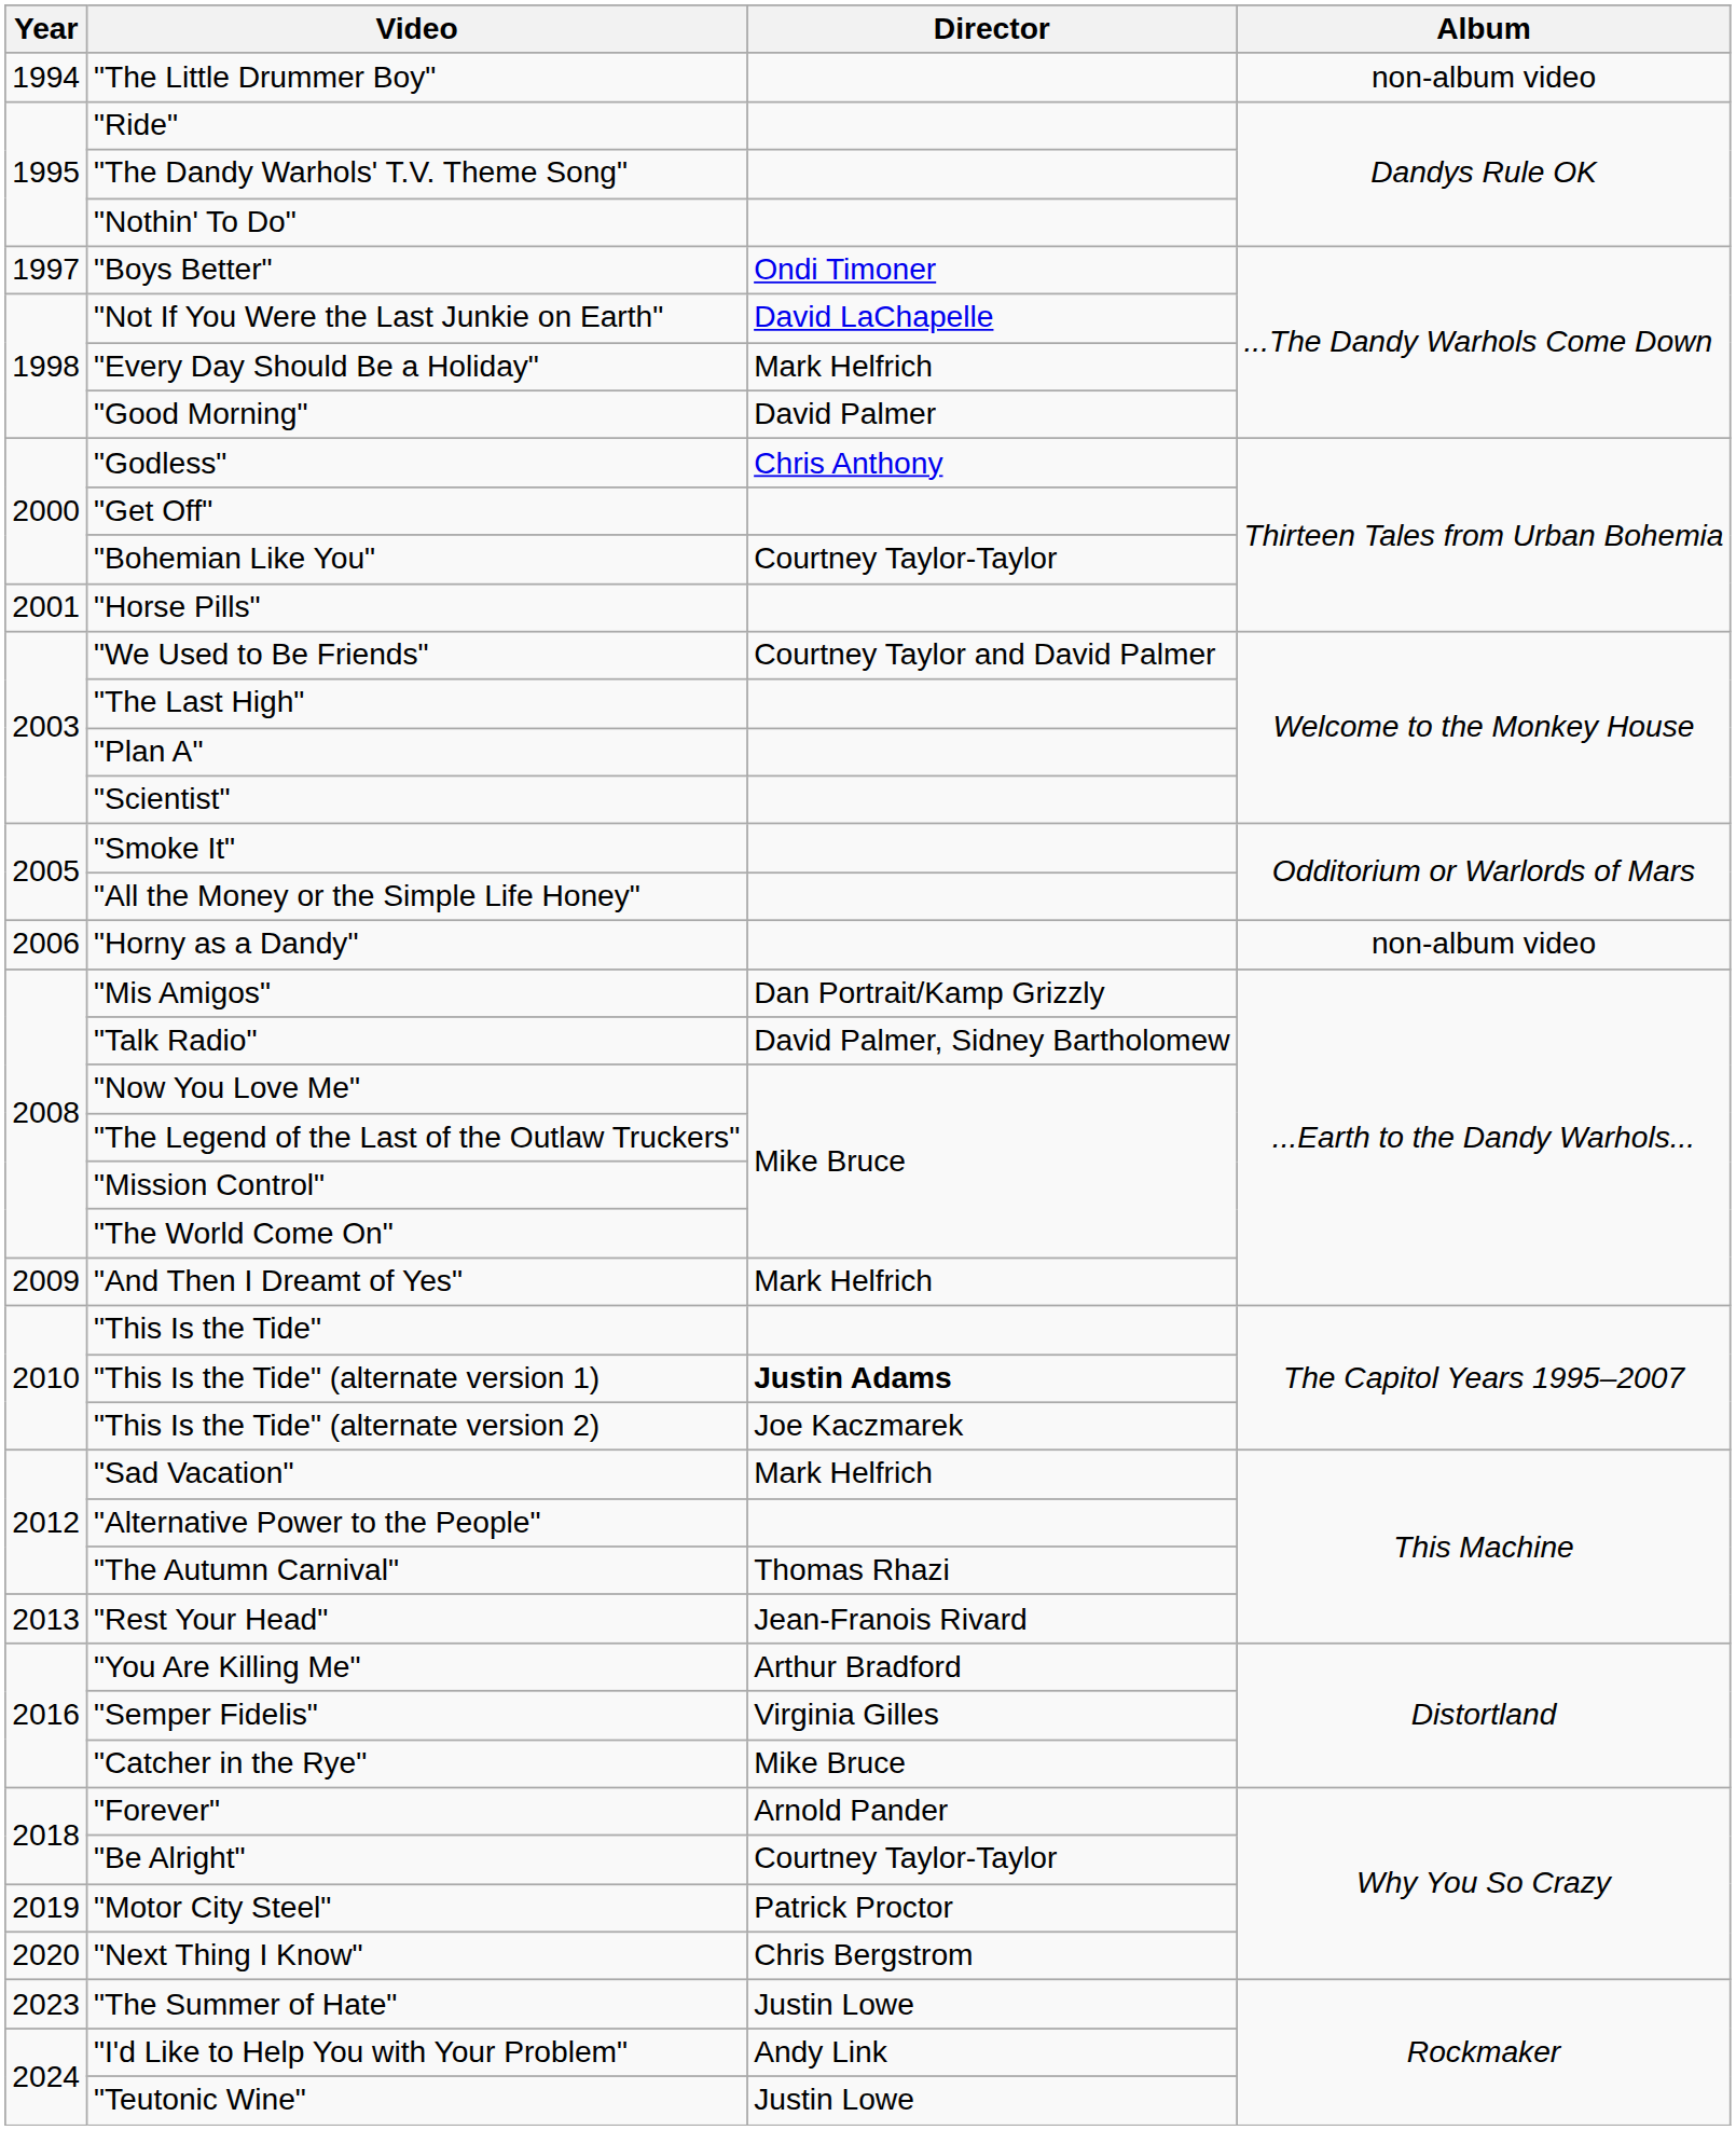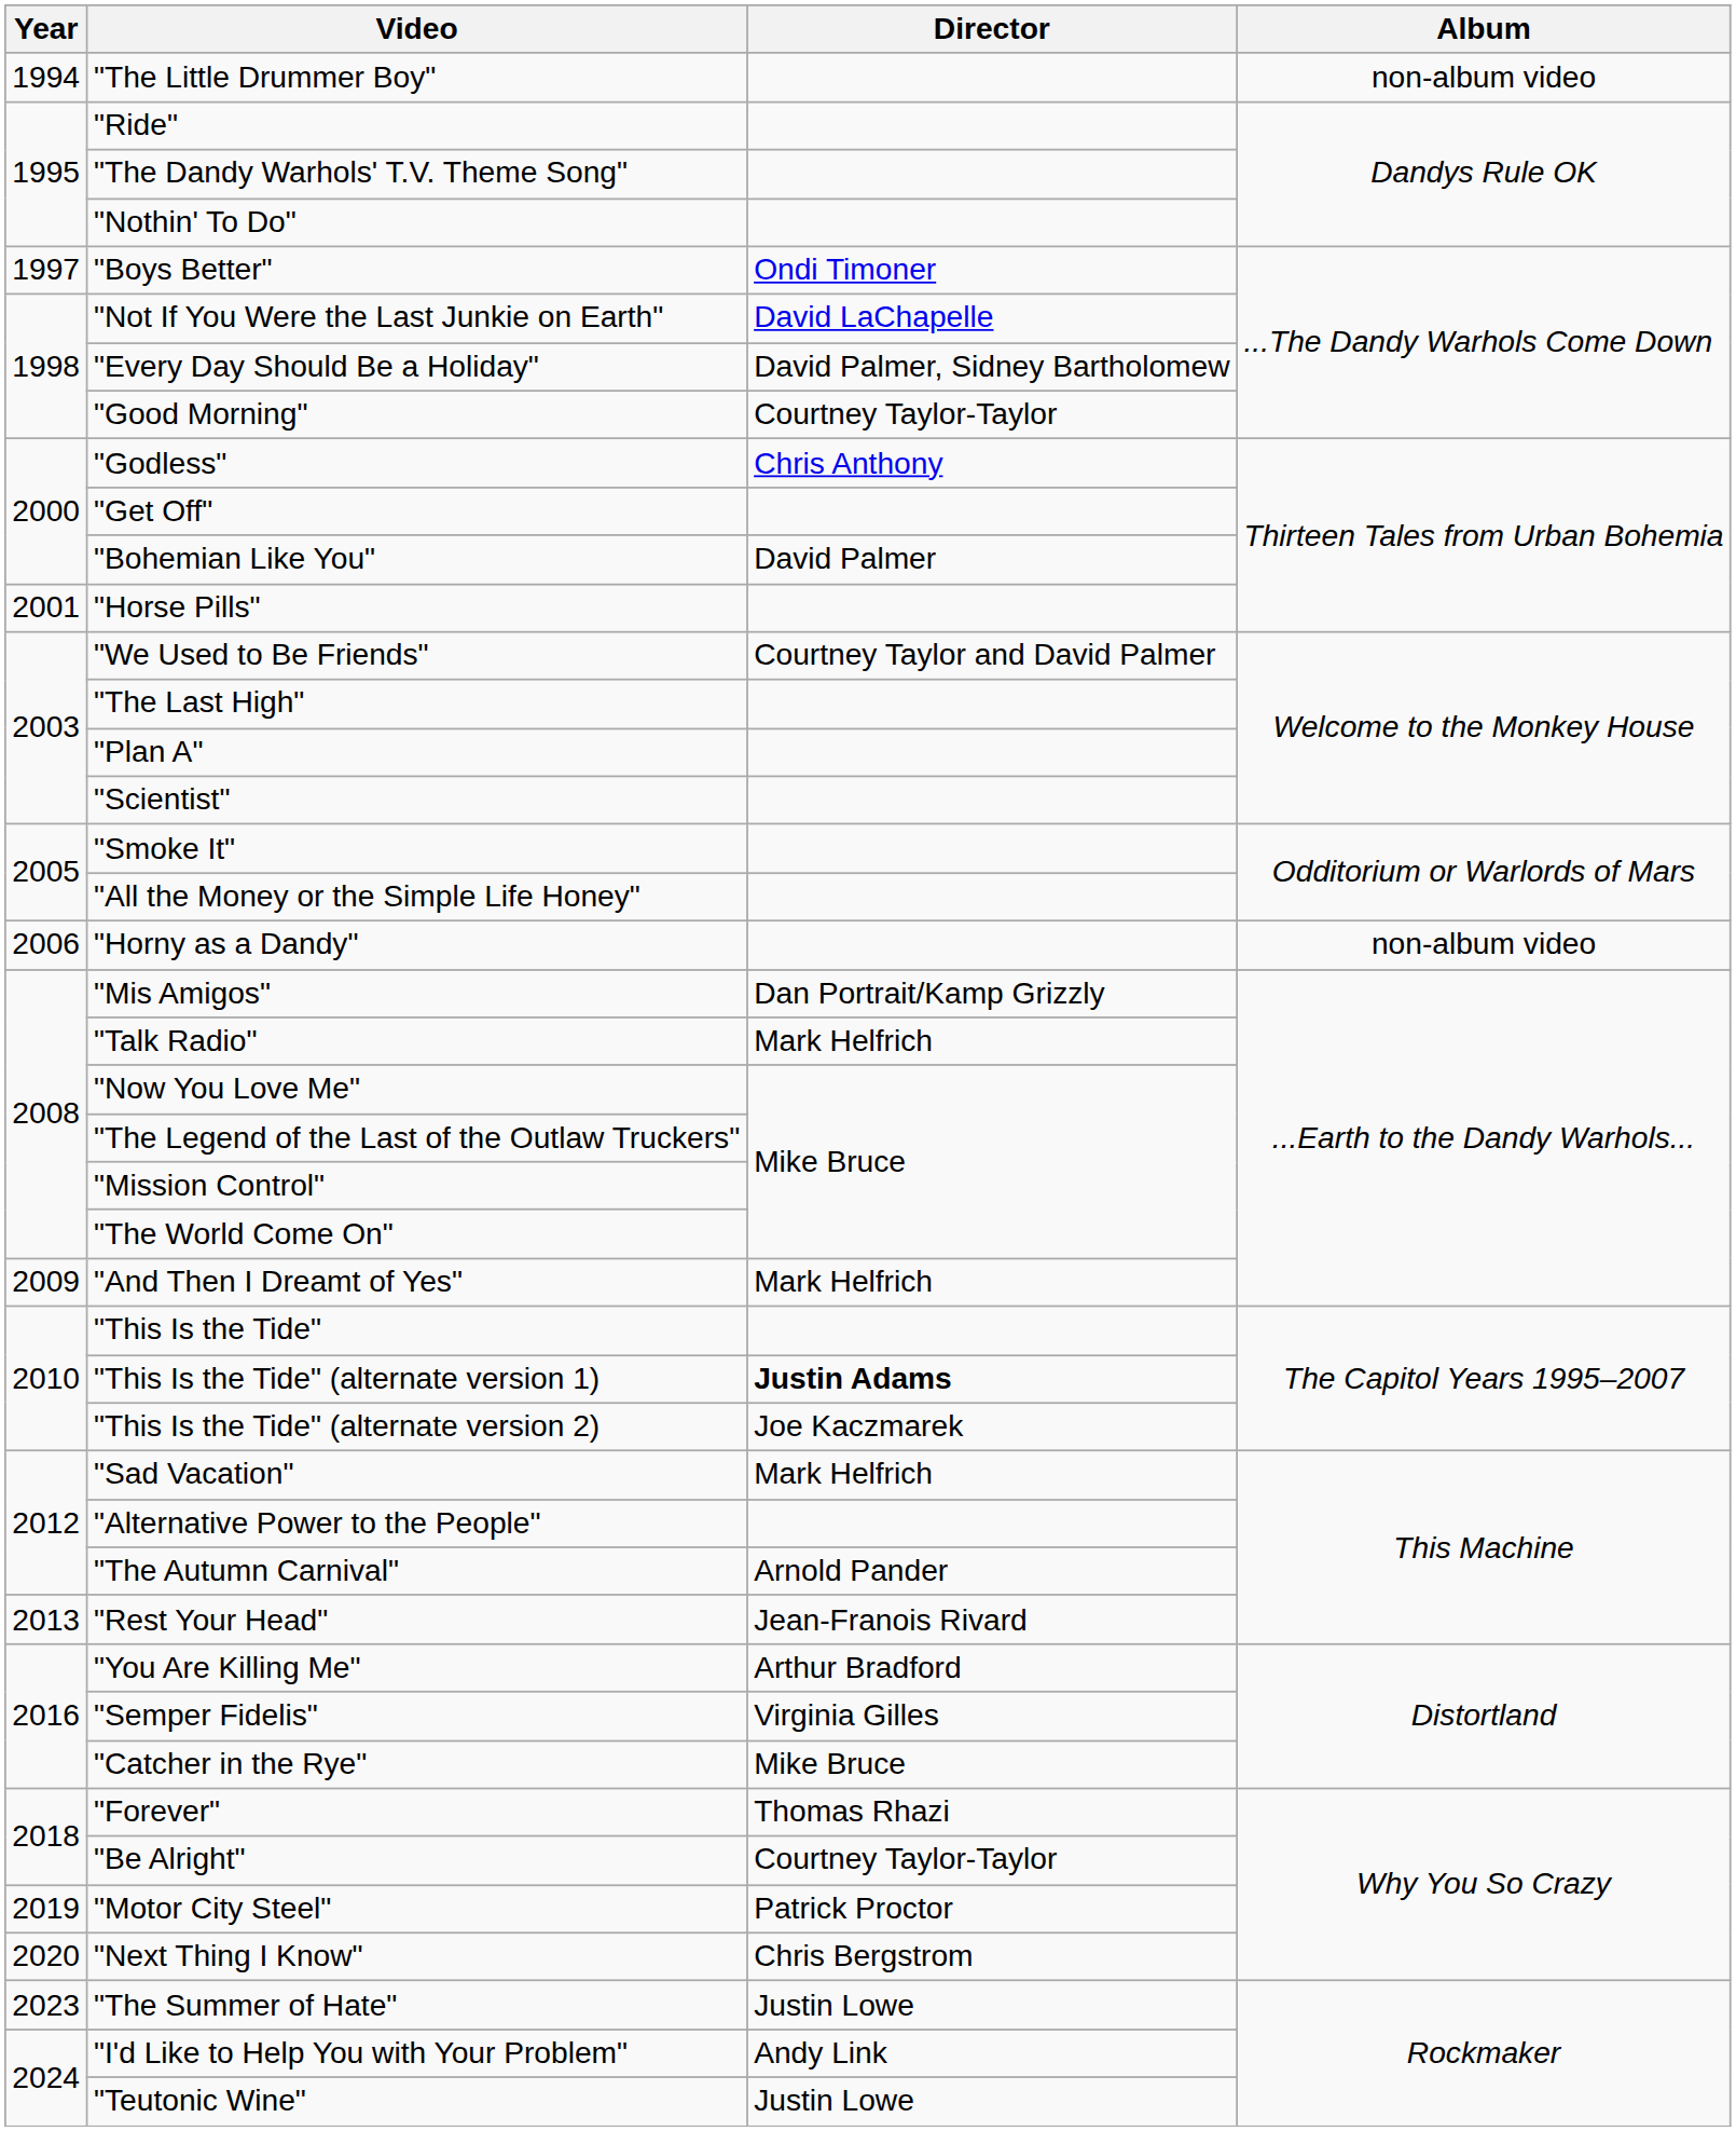"Every Day Should Be a Holiday" | Director: Mark Helfrich -> David Palmer, Sidney Bartholomew
"Good Morning" | Director: David Palmer -> Courtney Taylor-Taylor
"Bohemian Like You" | Director: Courtney Taylor-Taylor -> David Palmer
"Talk Radio" | Director: David Palmer, Sidney Bartholomew -> Mark Helfrich
"The Autumn Carnival" | Director: Thomas Rhazi -> Arnold Pander
"Forever" | Director: Arnold Pander -> Thomas Rhazi
